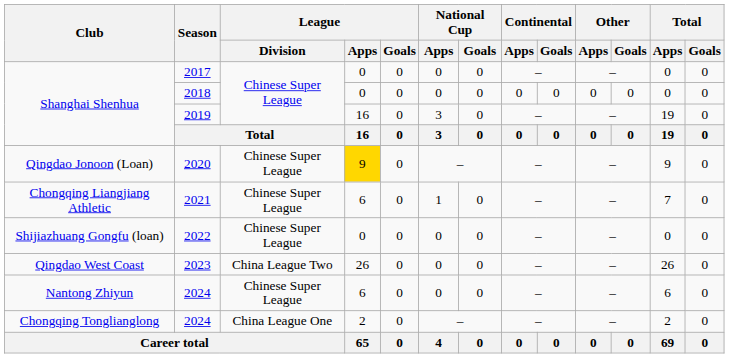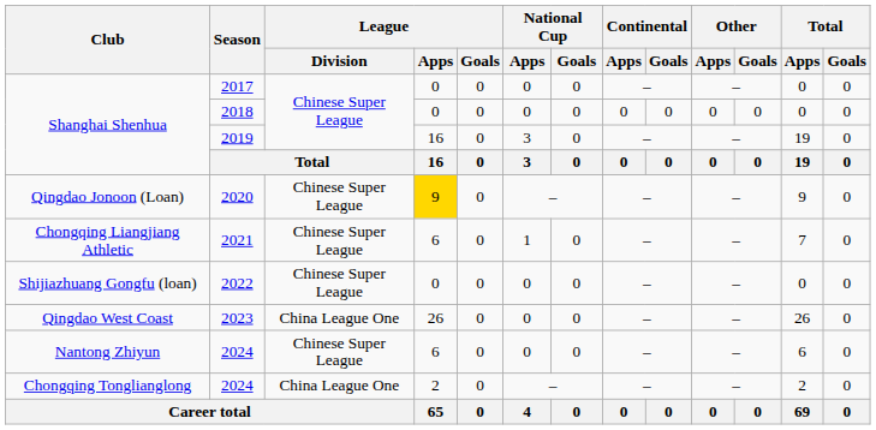2023 | League / Division: China League Two -> China League One
